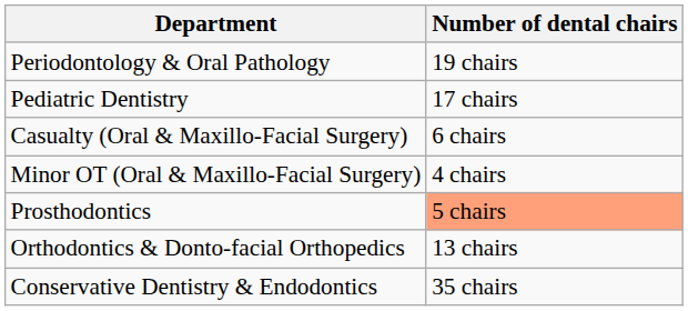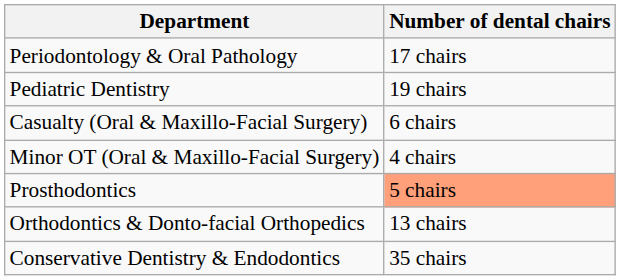Periodontology & Oral Pathology | Number of dental chairs: 19 chairs -> 17 chairs
Pediatric Dentistry | Number of dental chairs: 17 chairs -> 19 chairs
